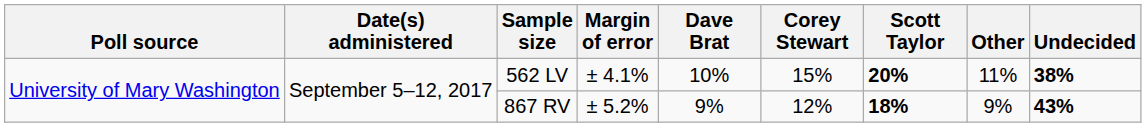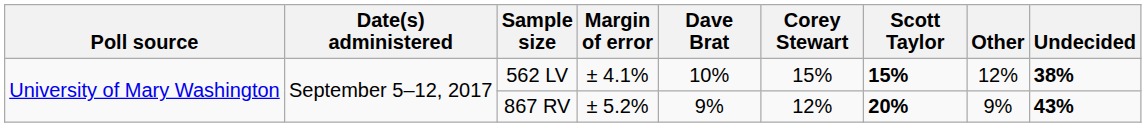562 LV | Scott Taylor: 20% -> 15%
562 LV | Other: 11% -> 12%
867 RV | Scott Taylor: 18% -> 20%
